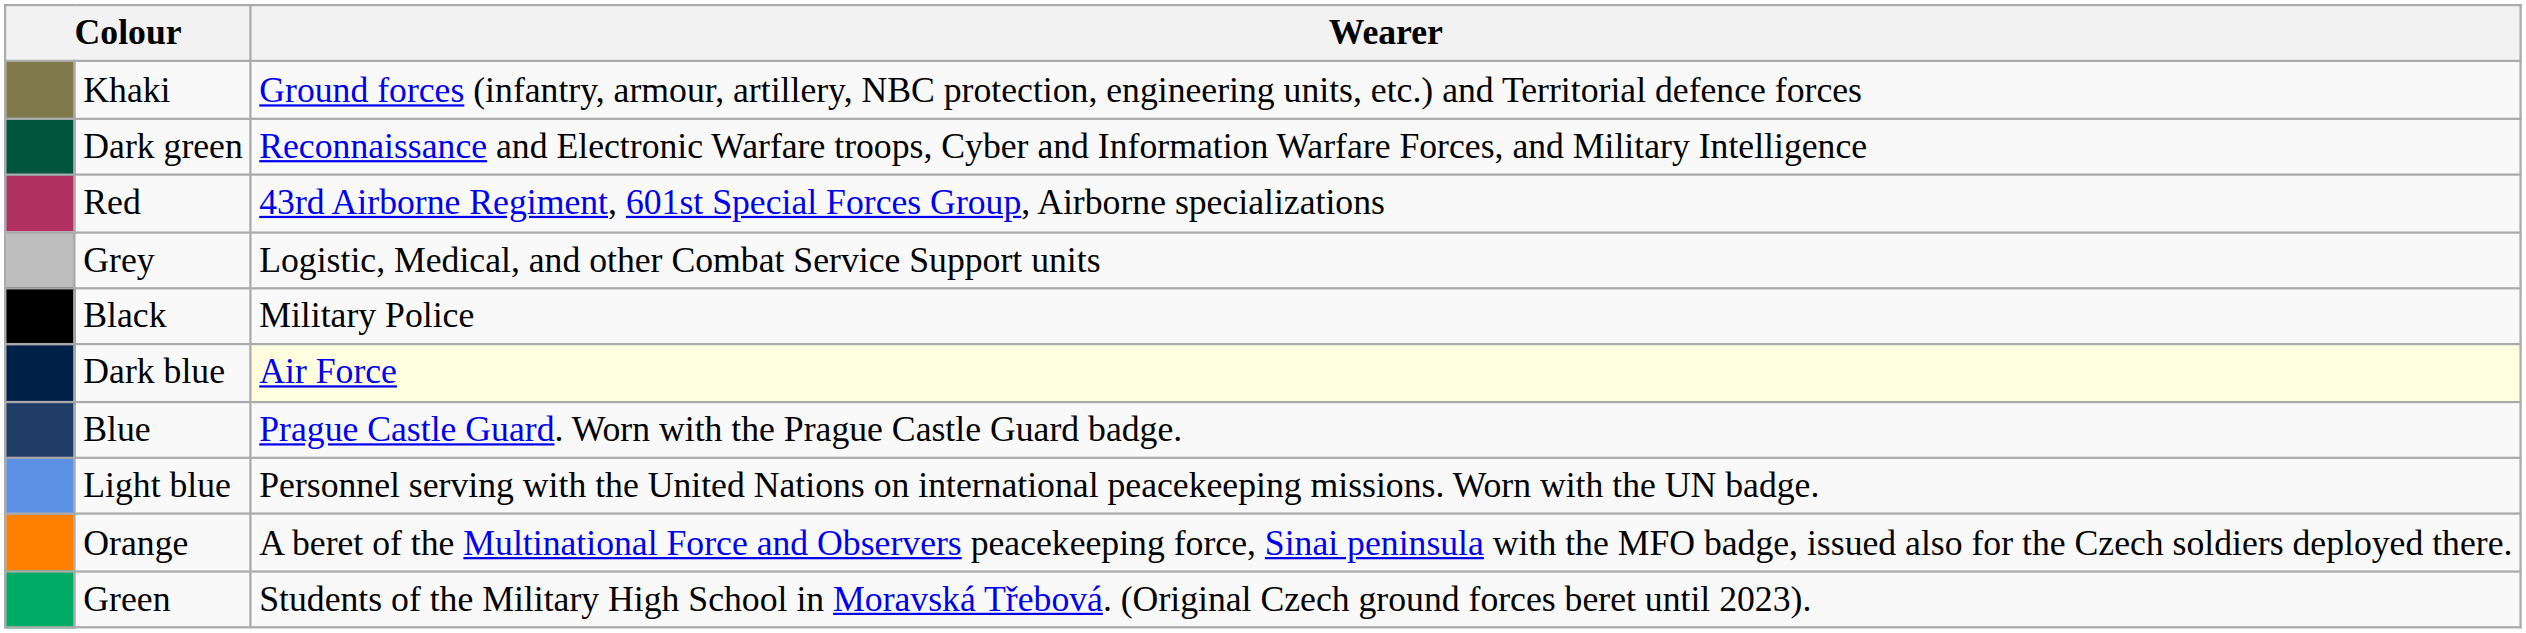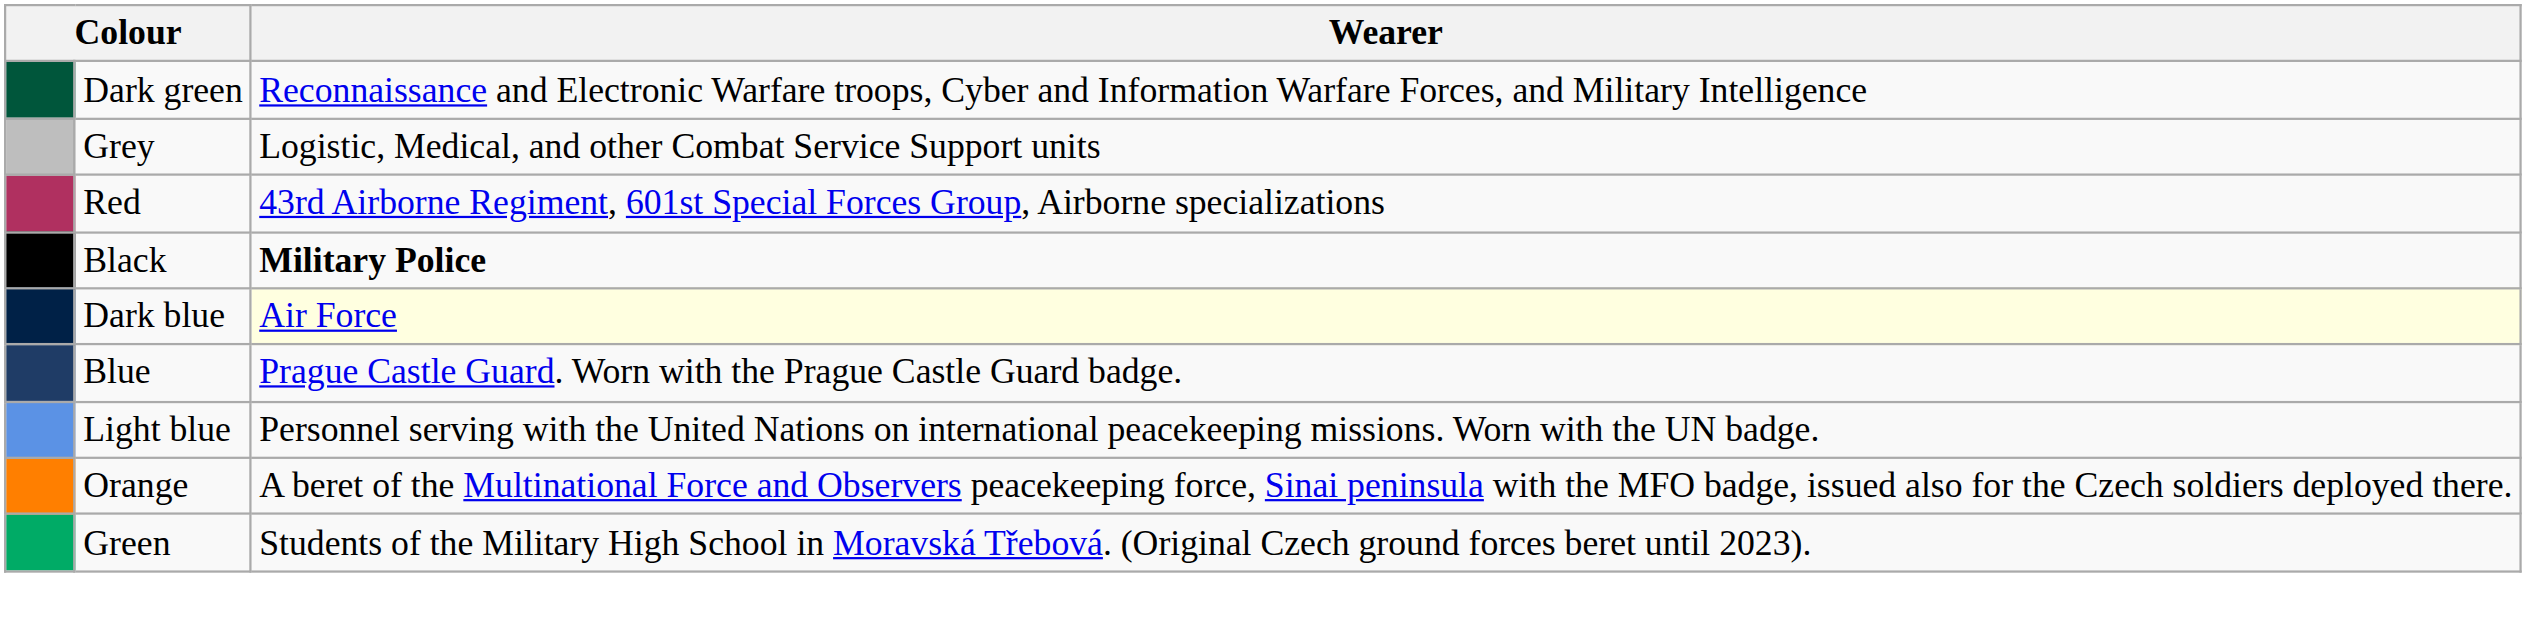- row: Khaki | Ground forces (infantry, armour, artillery, NBC protection, engineering units, etc.) and Territorial defence forces
rows swapped: Red <-> Grey
Black | Wearer: normal -> bold
